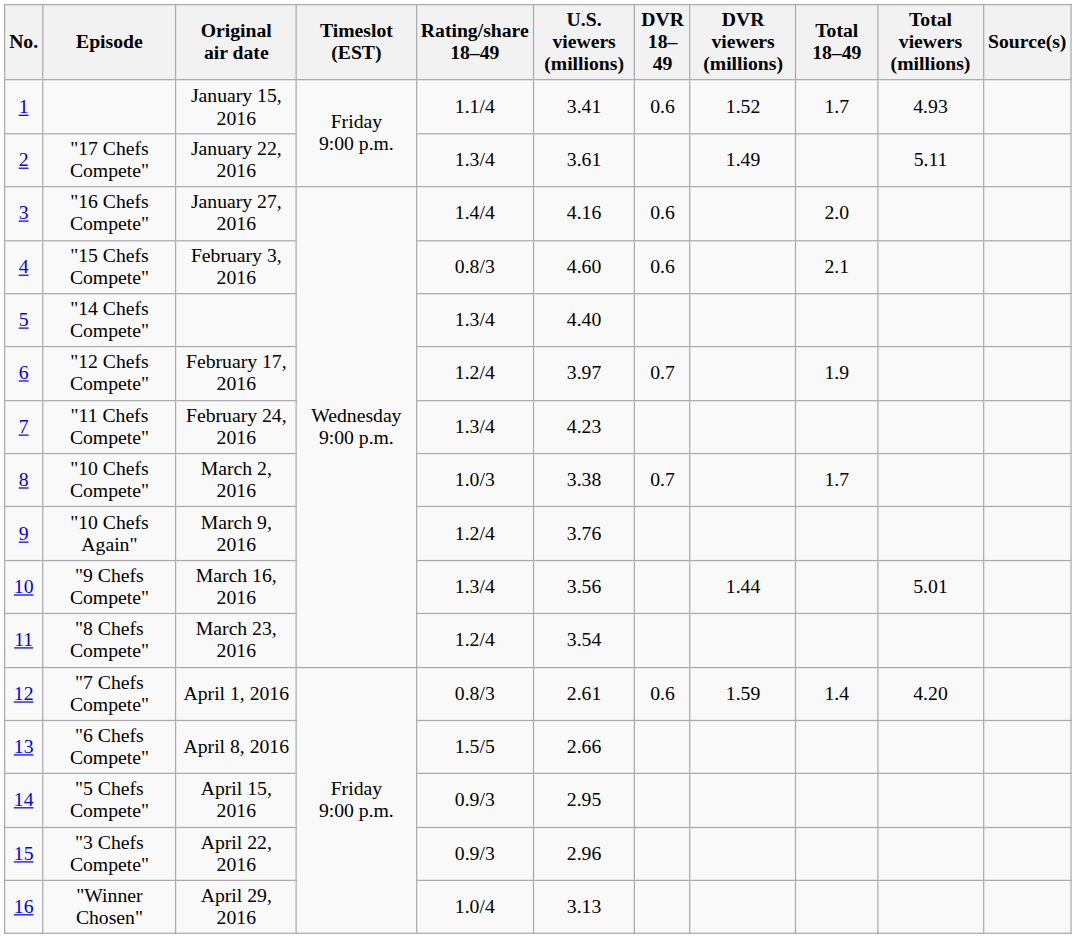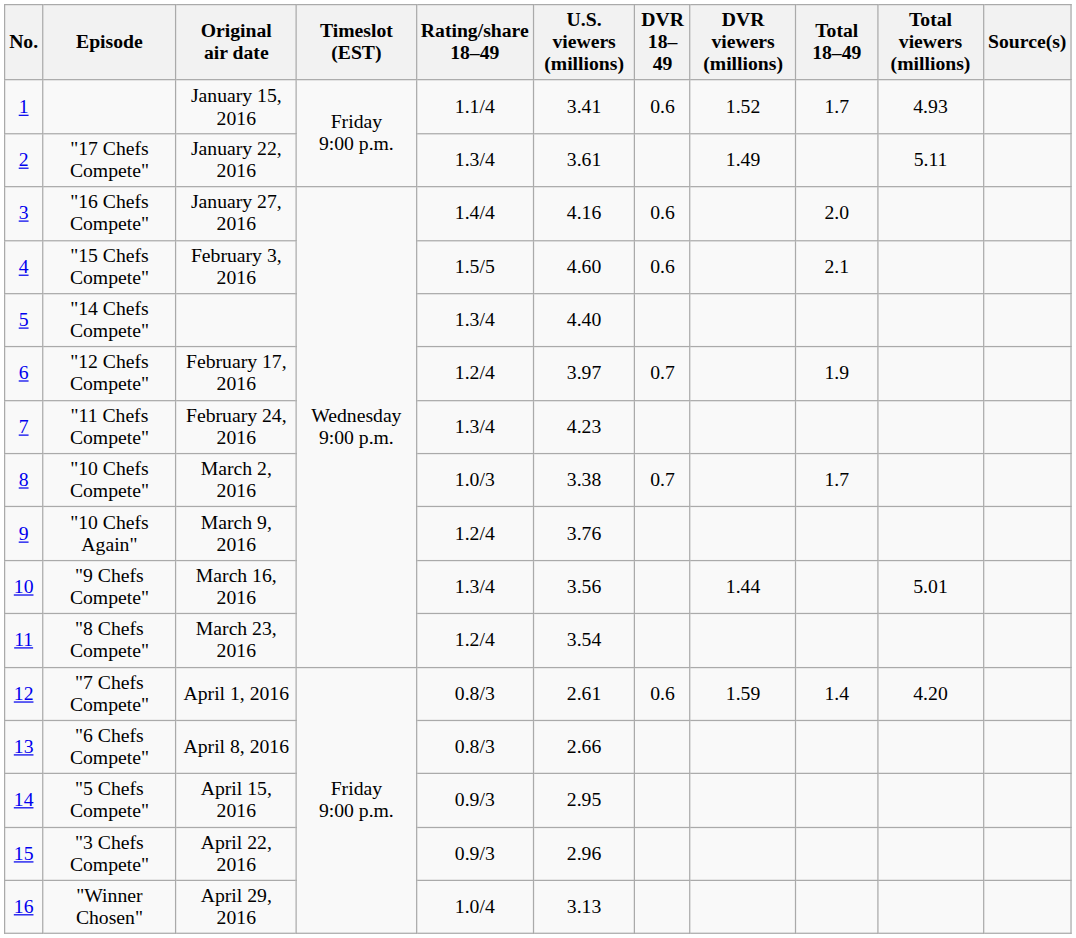"15 Chefs Compete" | Rating/share 18–49: 0.8/3 -> 1.5/5
"6 Chefs Compete" | Rating/share 18–49: 1.5/5 -> 0.8/3
